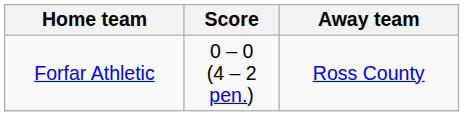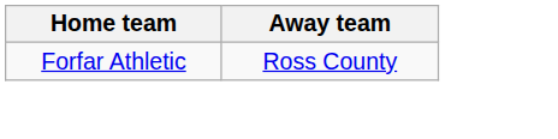- column: Score | 0 – 0 (4 – 2 pen.)
